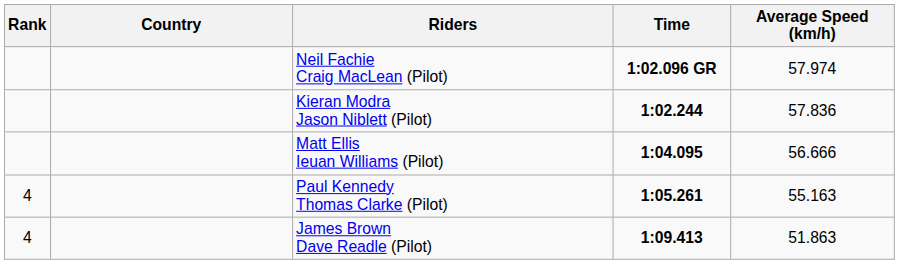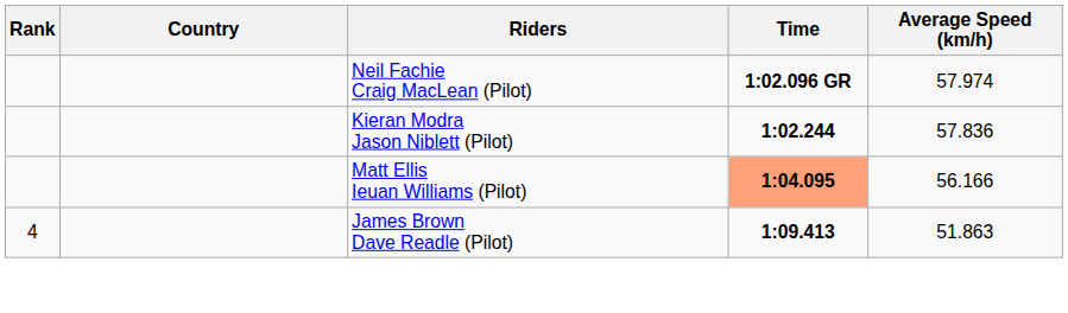Matt Ellis Ieuan Williams (Pilot) | Time: no background -> lightsalmon background
Matt Ellis Ieuan Williams (Pilot) | Average Speed (km/h): 56.666 -> 56.166
- row: 4 | Paul Kennedy Thomas Clarke (Pilot) | 1:05.261 | 55.163
